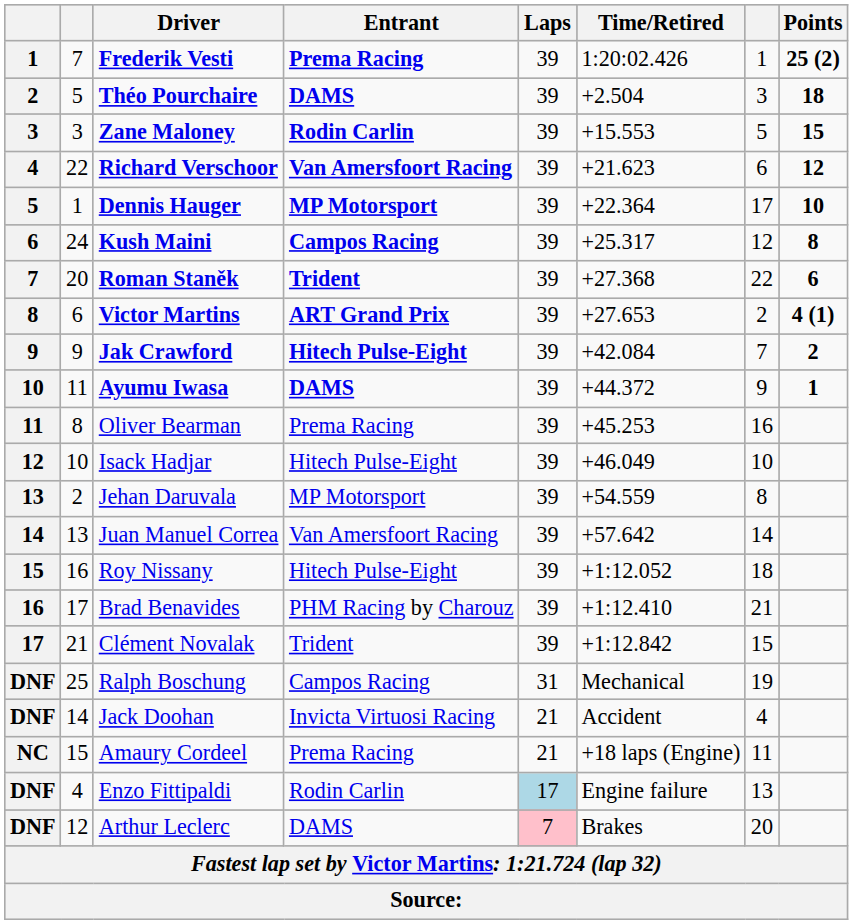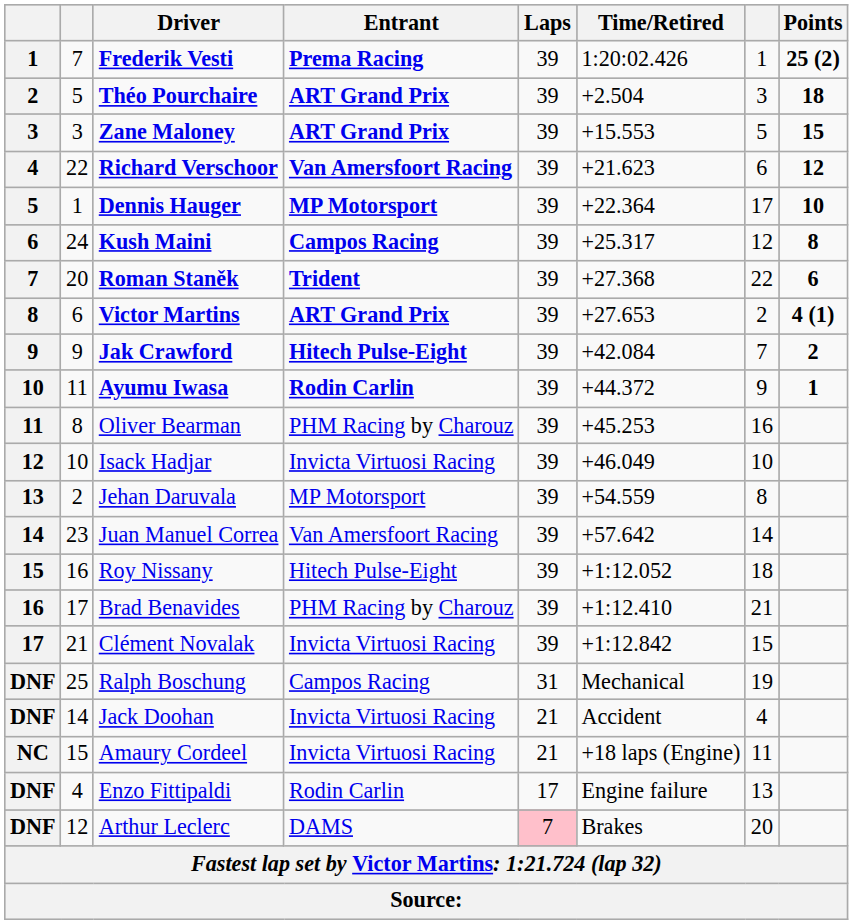Théo Pourchaire | Entrant: DAMS -> ART Grand Prix
Zane Maloney | Entrant: Rodin Carlin -> ART Grand Prix
Ayumu Iwasa | Entrant: DAMS -> Rodin Carlin
Oliver Bearman | Entrant: Prema Racing -> PHM Racing by Charouz
Isack Hadjar | Entrant: Hitech Pulse-Eight -> Invicta Virtuosi Racing
Juan Manuel Correa | column 2: 13 -> 23
Clément Novalak | Entrant: Trident -> Invicta Virtuosi Racing
Amaury Cordeel | Entrant: Prema Racing -> Invicta Virtuosi Racing
Enzo Fittipaldi | Laps: lightblue background -> no background
